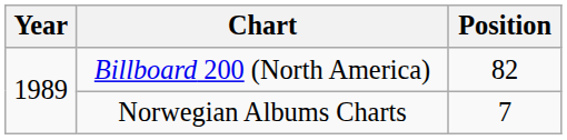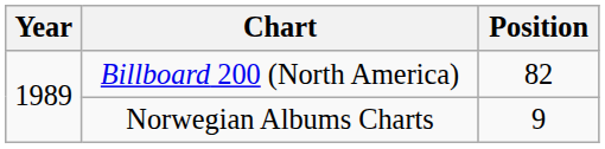Norwegian Albums Charts | Position: 7 -> 9
